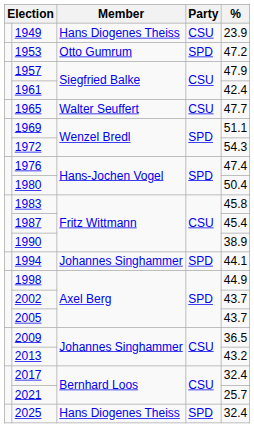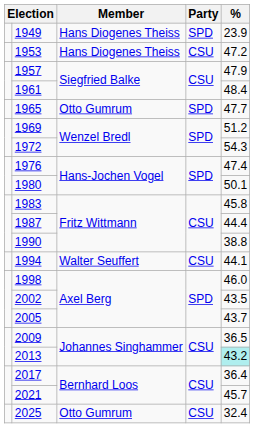1949 | Party: CSU -> SPD
1953 | Member: Otto Gumrum -> Hans Diogenes Theiss
1953 | Party: SPD -> CSU
1961 | %: 42.4 -> 48.4
1965 | Member: Walter Seuffert -> Otto Gumrum
1965 | Party: CSU -> SPD
1969 | %: 51.1 -> 51.2
1980 | %: 50.4 -> 50.1
1987 | %: 45.4 -> 44.4
1990 | %: 38.9 -> 38.8
1994 | Member: Johannes Singhammer -> Walter Seuffert
1994 | Party: SPD -> CSU
1998 | %: 44.9 -> 46.0
2002 | %: 43.7 -> 43.5
2013 | %: no background -> paleturquoise background
2017 | %: 32.4 -> 36.4
2021 | %: 25.7 -> 45.7
2025 | Member: Hans Diogenes Theiss -> Otto Gumrum
2025 | Party: SPD -> CSU
